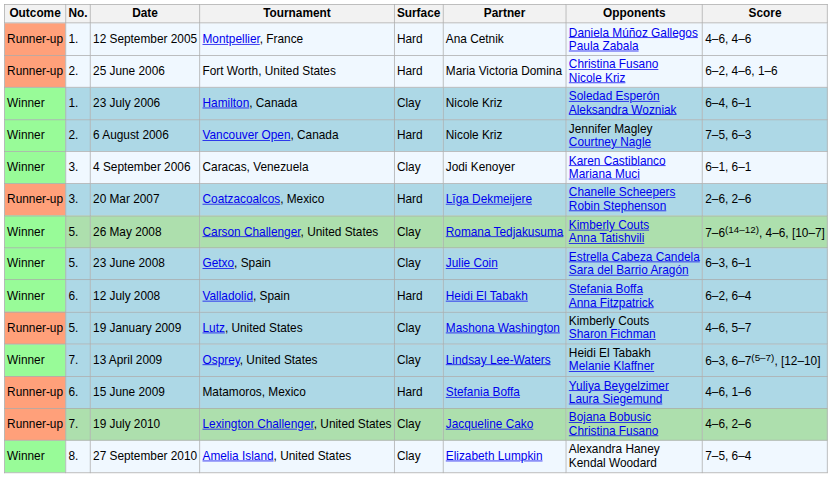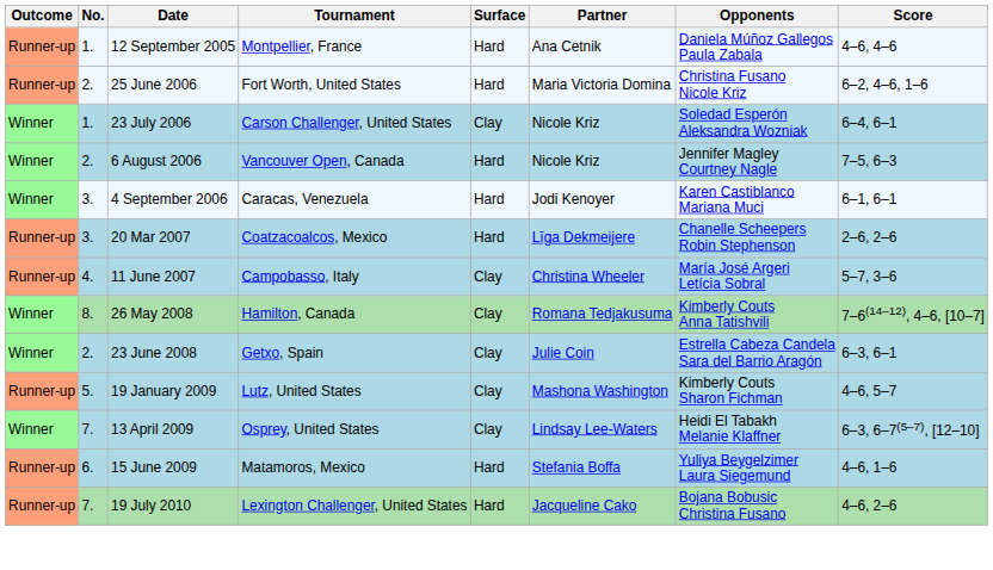23 July 2006 | Tournament: Hamilton, Canada -> Carson Challenger, United States
4 September 2006 | Surface: Clay -> Hard
+ row: Runner-up | 4. | 11 June 2007 | Campobasso, Italy | Clay | Christina Wheeler | María José Argeri Letícia Sobral | 5–7, 3–6
26 May 2008 | No.: 5. -> 8.
26 May 2008 | Tournament: Carson Challenger, United States -> Hamilton, Canada
23 June 2008 | No.: 5. -> 2.
- row: Winner | 6. | 12 July 2008 | Valladolid, Spain | Hard | Heidi El Tabakh | Stefania Boffa Anna Fitzpatrick | 6–2, 6–4
19 July 2010 | Surface: Clay -> Hard
- row: Winner | 8. | 27 September 2010 | Amelia Island, United States | Clay | Elizabeth Lumpkin | Alexandra Haney Kendal Woodard | 7–5, 6–4
